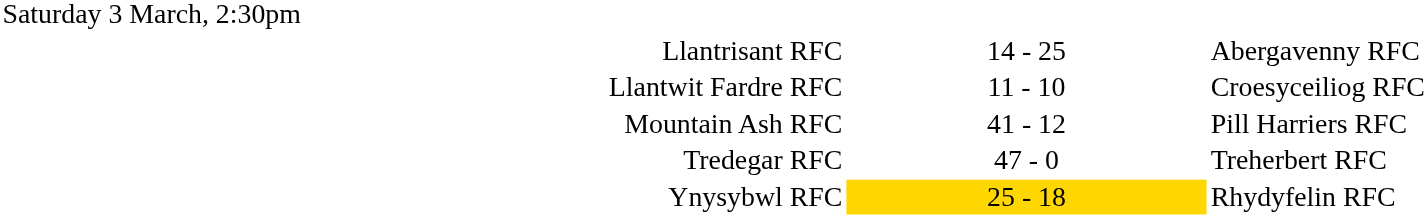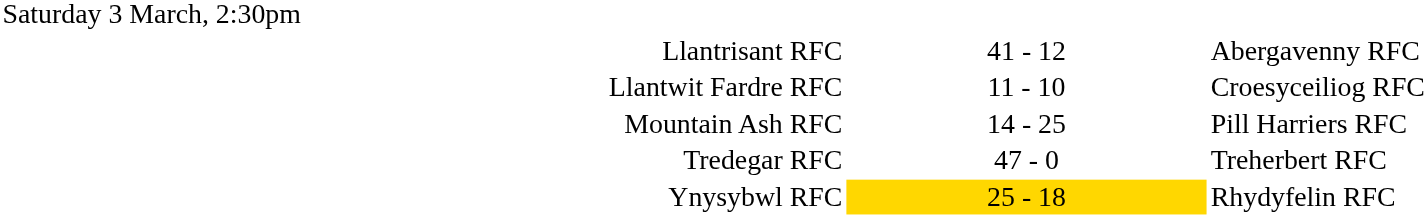Llantrisant RFC | column 2: 14 - 25 -> 41 - 12
Mountain Ash RFC | column 2: 41 - 12 -> 14 - 25
